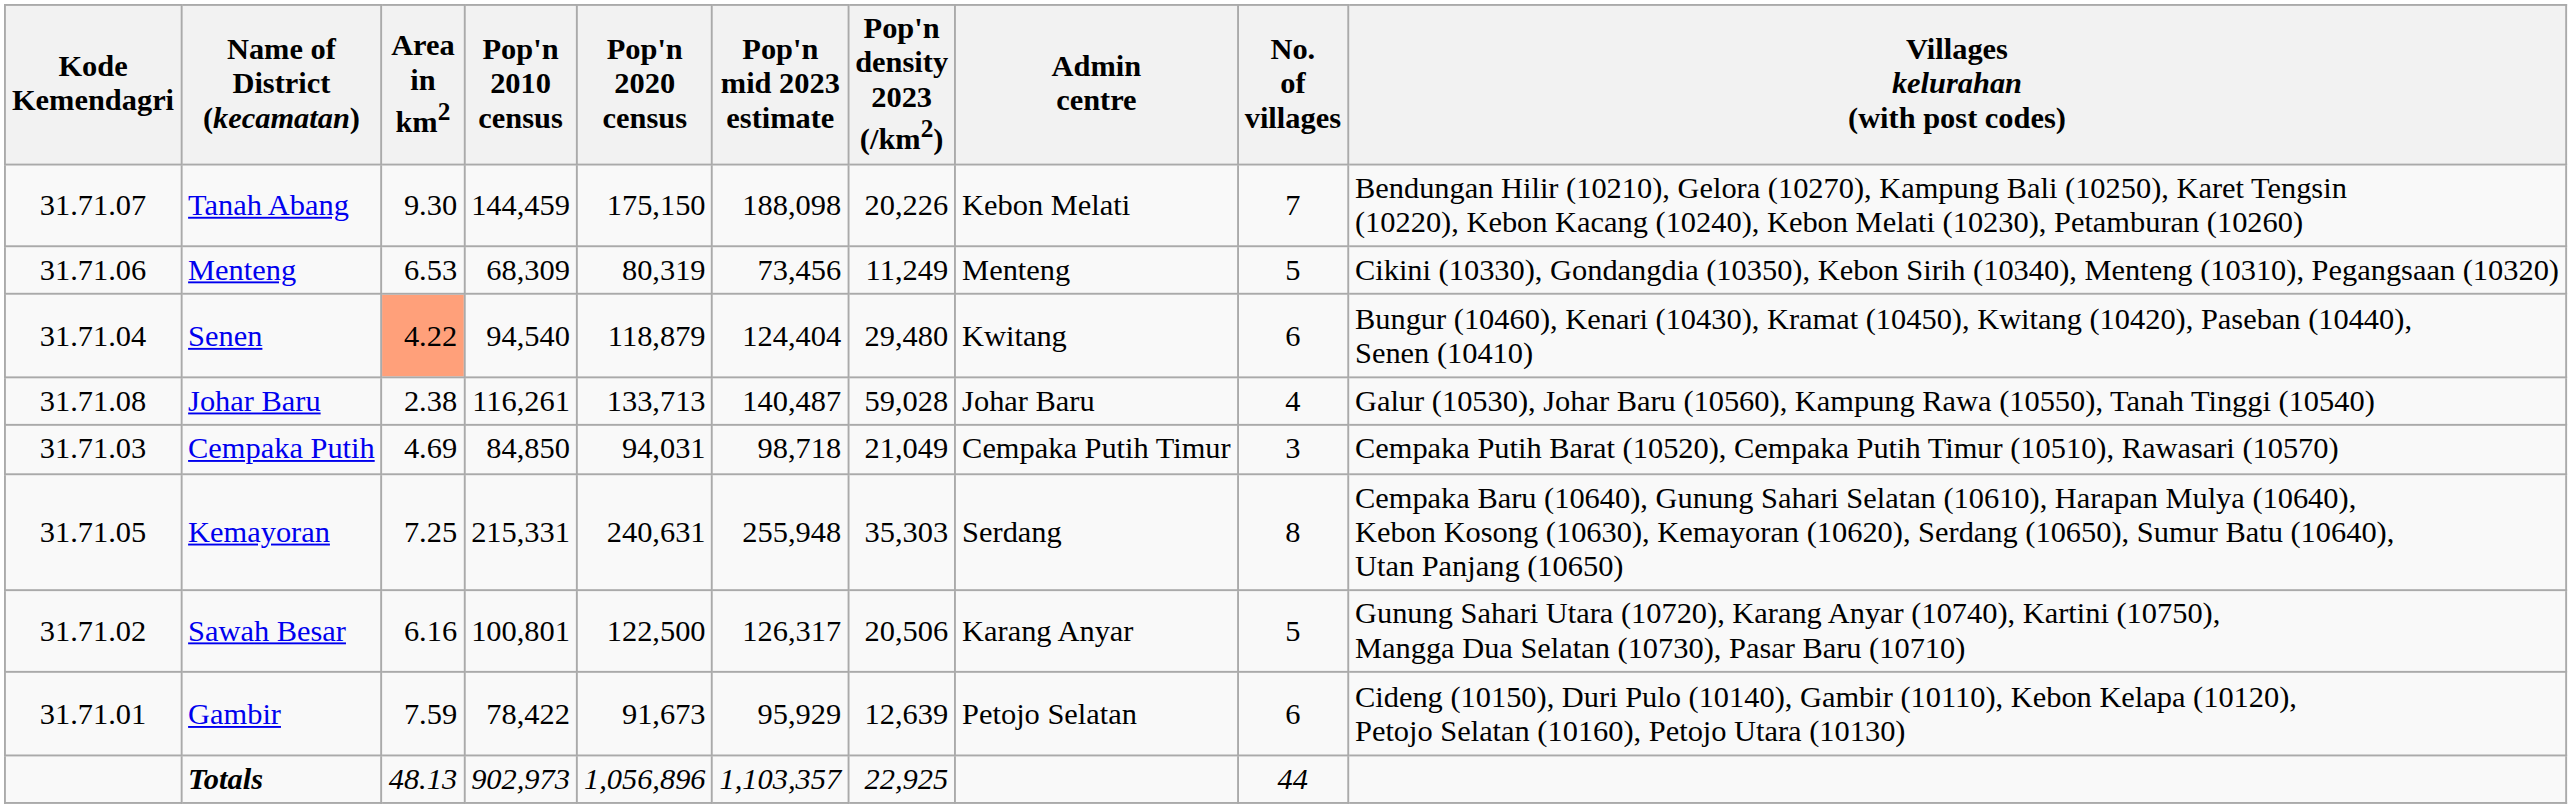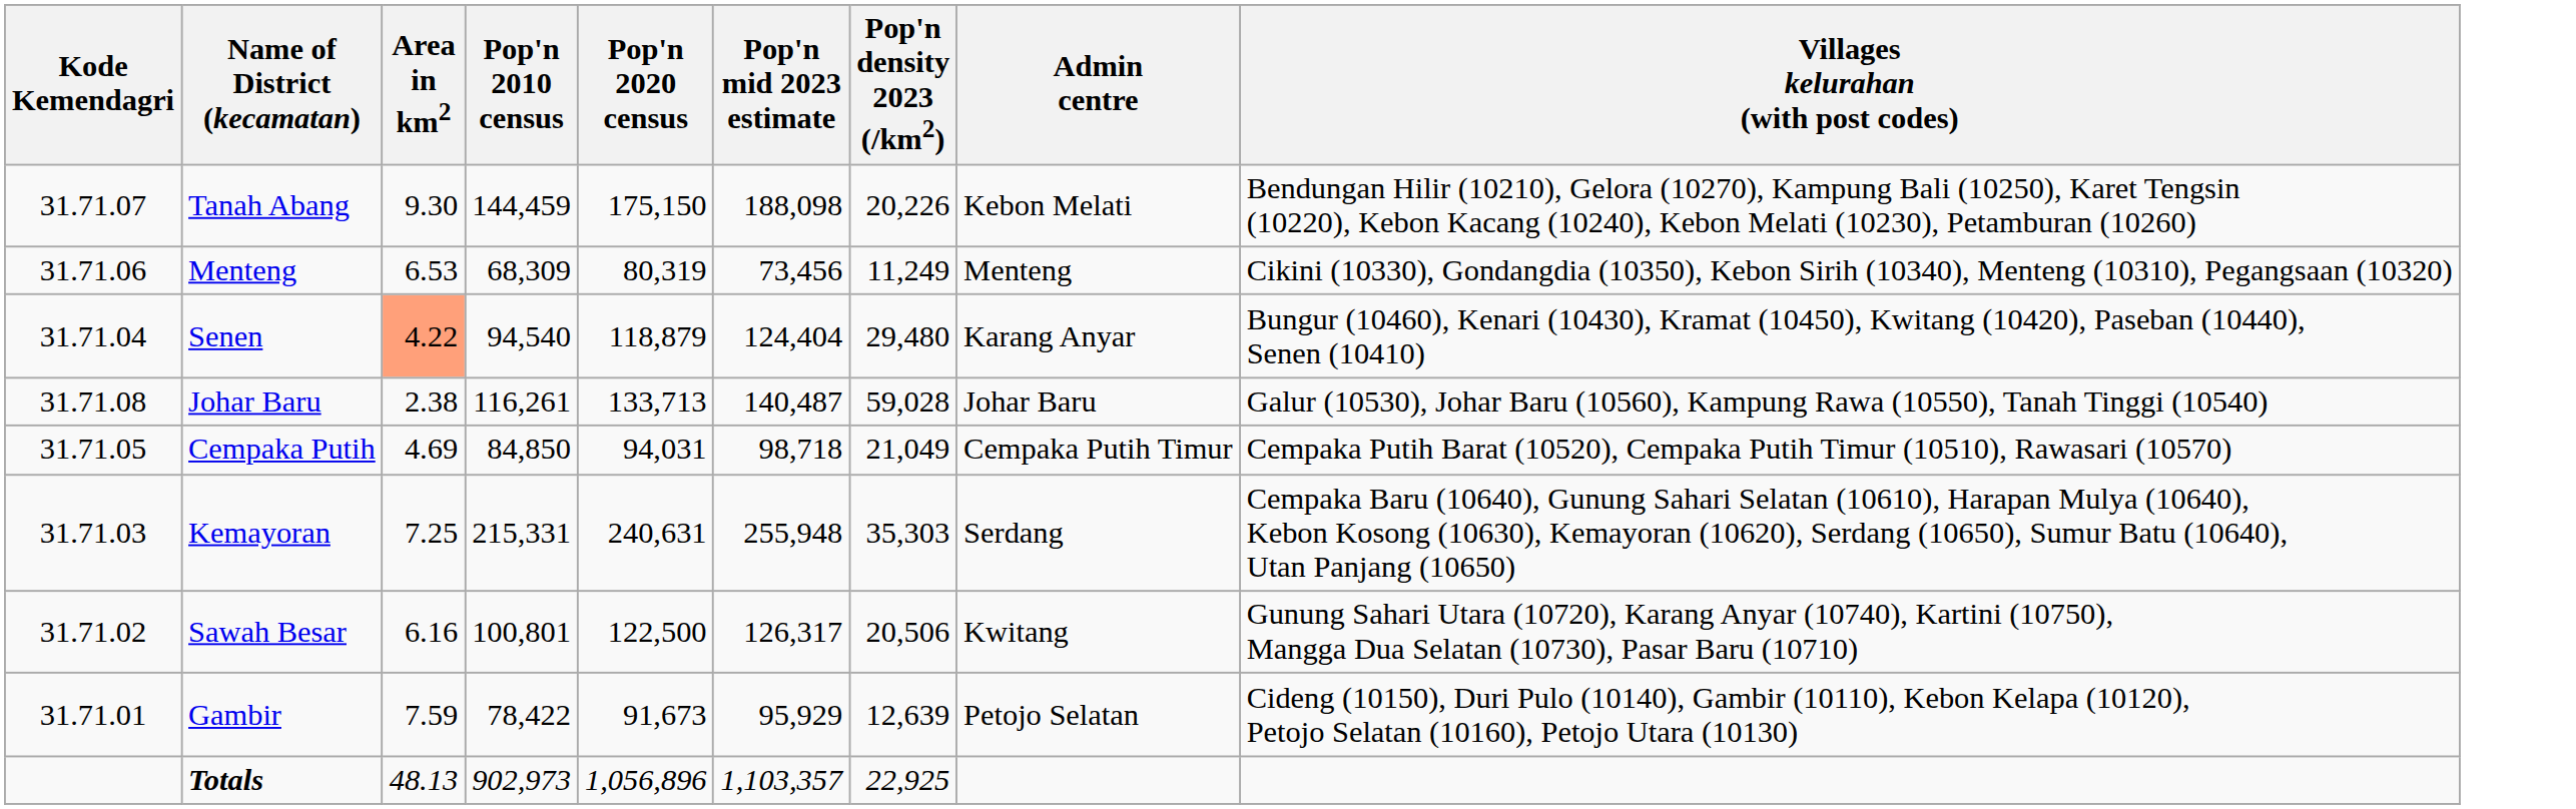- column: No. of villages | 7 | 5 | 6 | 4 | 3 | 8 | 5 | 6 | 44
Senen | Admin centre: Kwitang -> Karang Anyar
Cempaka Putih | Kode Kemendagri: 31.71.03 -> 31.71.05
Kemayoran | Kode Kemendagri: 31.71.05 -> 31.71.03
Sawah Besar | Admin centre: Karang Anyar -> Kwitang
